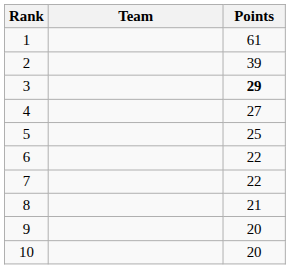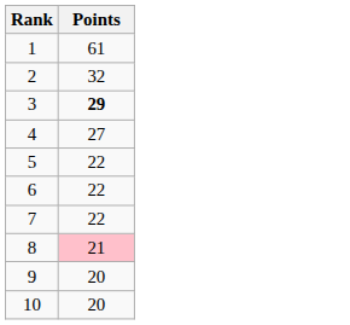- column: Team
2 | Points: 39 -> 32
5 | Points: 25 -> 22
8 | Points: no background -> pink background
